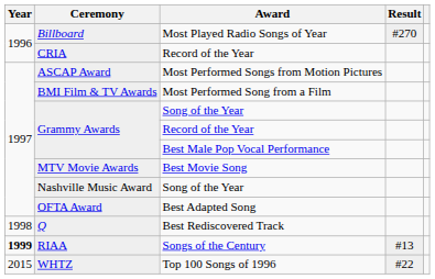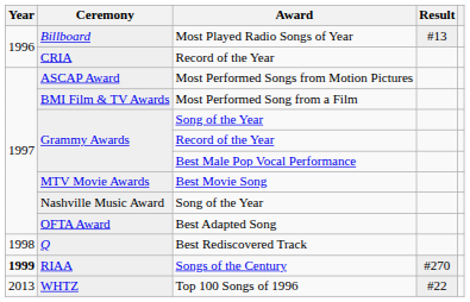Billboard | Result: #270 -> #13
RIAA | Result: #13 -> #270
WHTZ | Year: 2015 -> 2013
